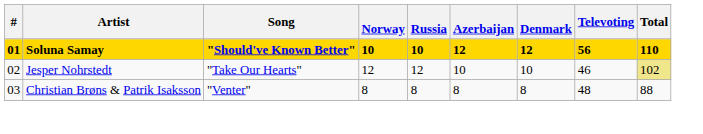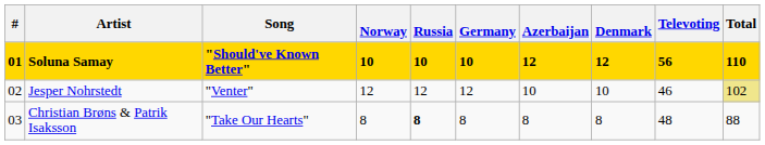+ column: Germany | 10 | 12 | 8
Jesper Nohrstedt | Song: "Take Our Hearts" -> "Venter"
Christian Brøns & Patrik Isaksson | Song: "Venter" -> "Take Our Hearts"
Christian Brøns & Patrik Isaksson | Russia: normal -> bold
